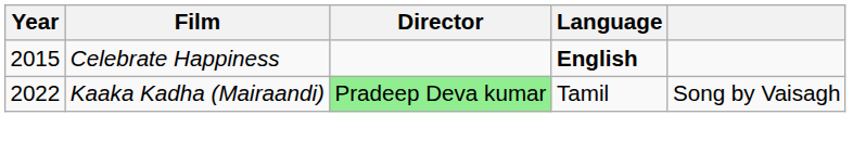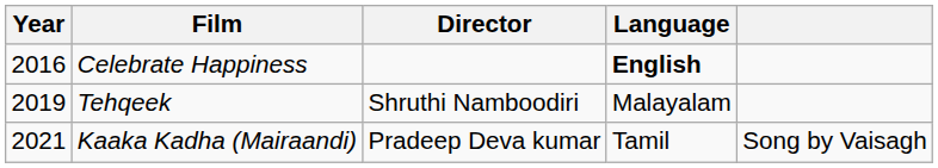Celebrate Happiness | Year: 2015 -> 2016
+ row: 2019 | Tehqeek | Shruthi Namboodiri | Malayalam
Kaaka Kadha (Mairaandi) | Year: 2022 -> 2021
Kaaka Kadha (Mairaandi) | Director: lightgreen background -> no background
